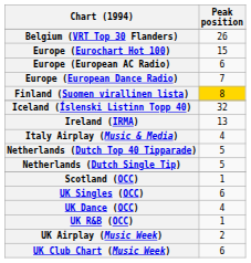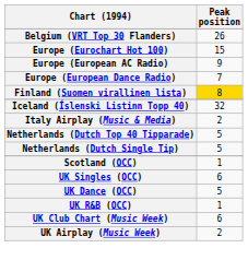Europe (European AC Radio) | Peak position: 6 -> 9
- row: Ireland (IRMA) | 13
Italy Airplay (Music & Media) | Peak position: 4 -> 2
UK Dance (OCC) | Peak position: 4 -> 5
rows swapped: UK Airplay (Music Week) <-> UK Club Chart (Music Week)
